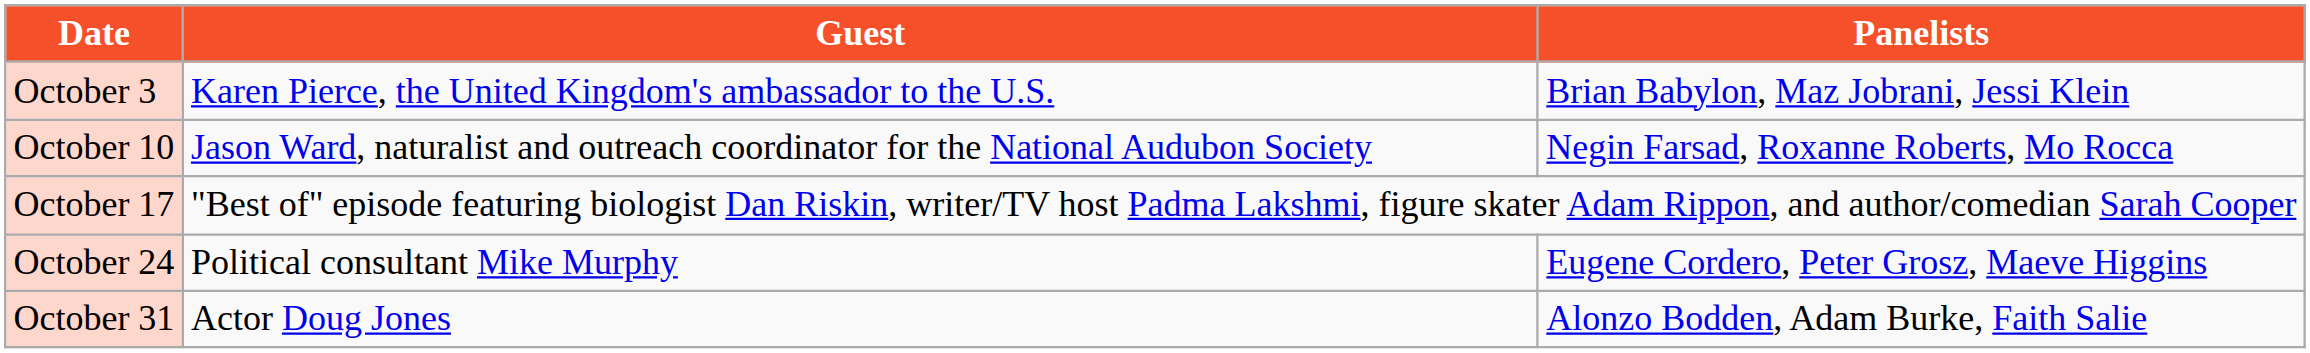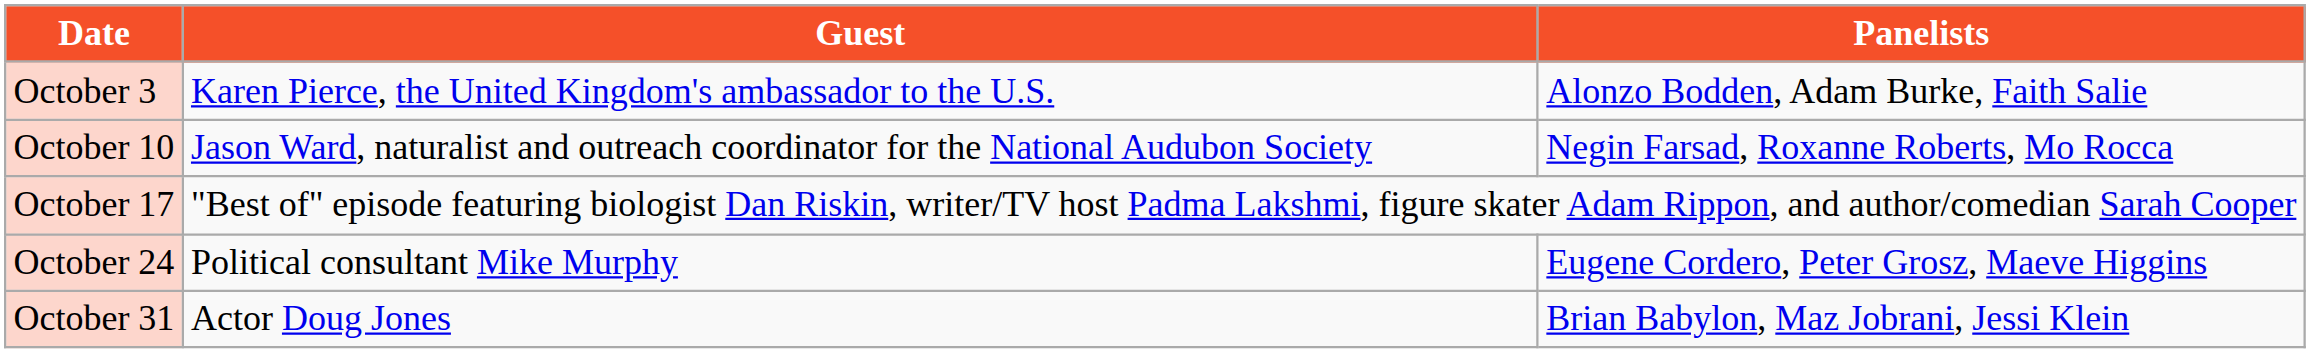October 3 | Panelists: Brian Babylon, Maz Jobrani, Jessi Klein -> Alonzo Bodden, Adam Burke, Faith Salie
October 31 | Panelists: Alonzo Bodden, Adam Burke, Faith Salie -> Brian Babylon, Maz Jobrani, Jessi Klein
